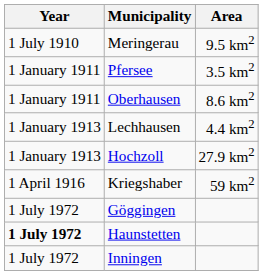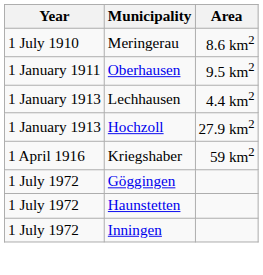Meringerau | Area: 9.5 km2 -> 8.6 km2
- row: 1 January 1911 | Pfersee | 3.5 km2
Oberhausen | Area: 8.6 km2 -> 9.5 km2
Haunstetten | Year: bold -> normal
